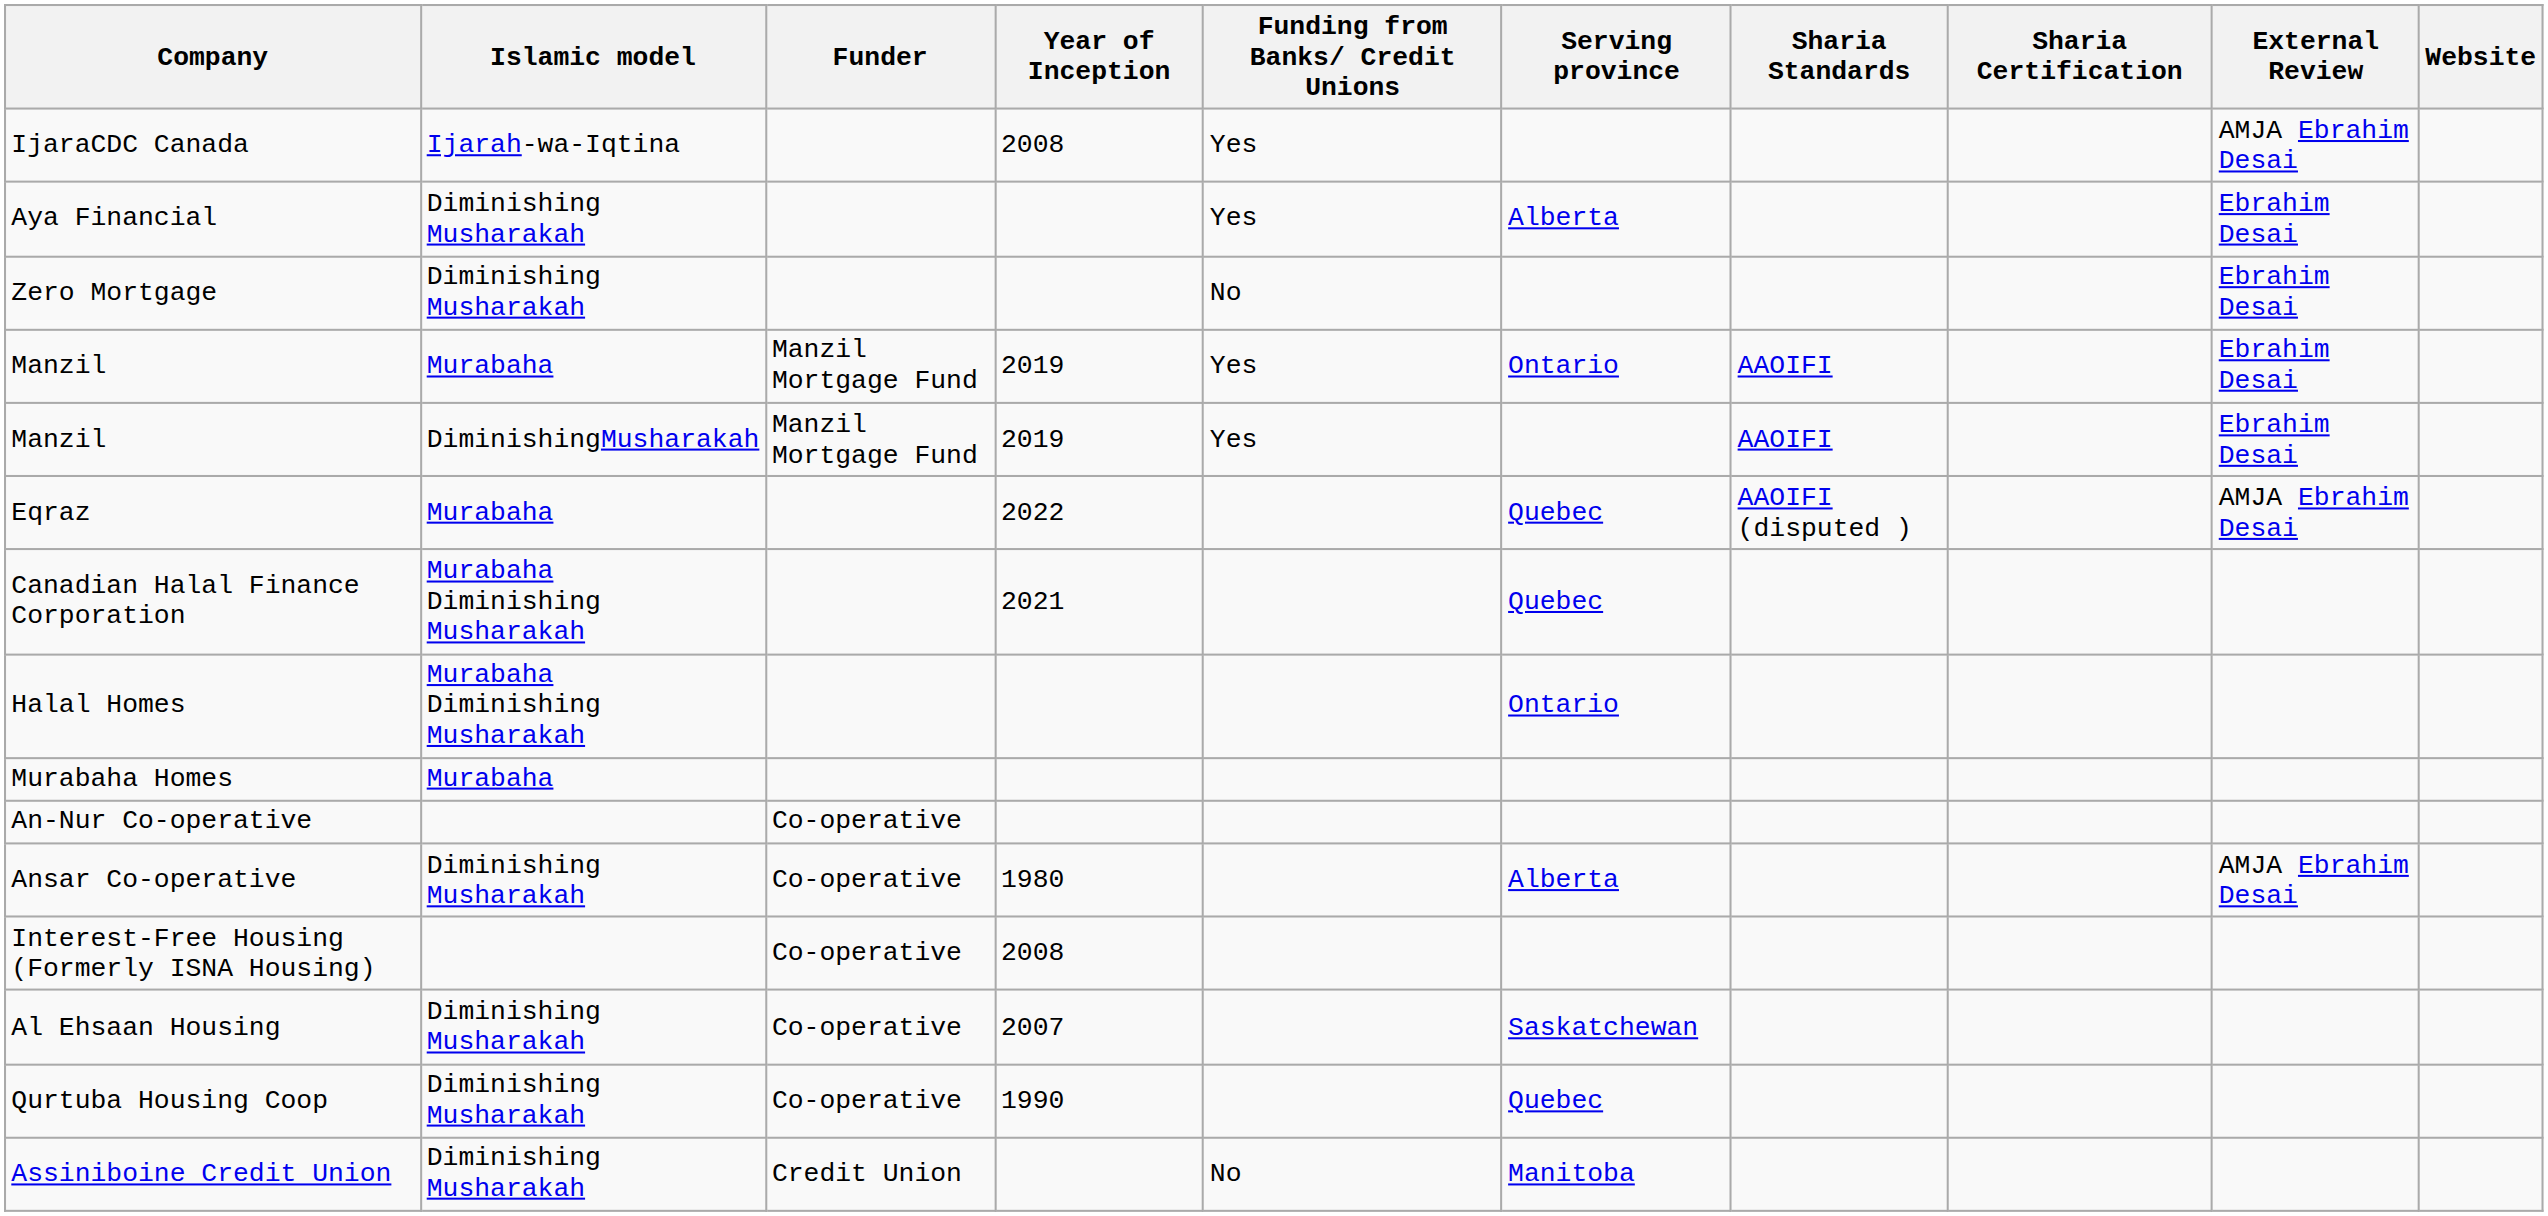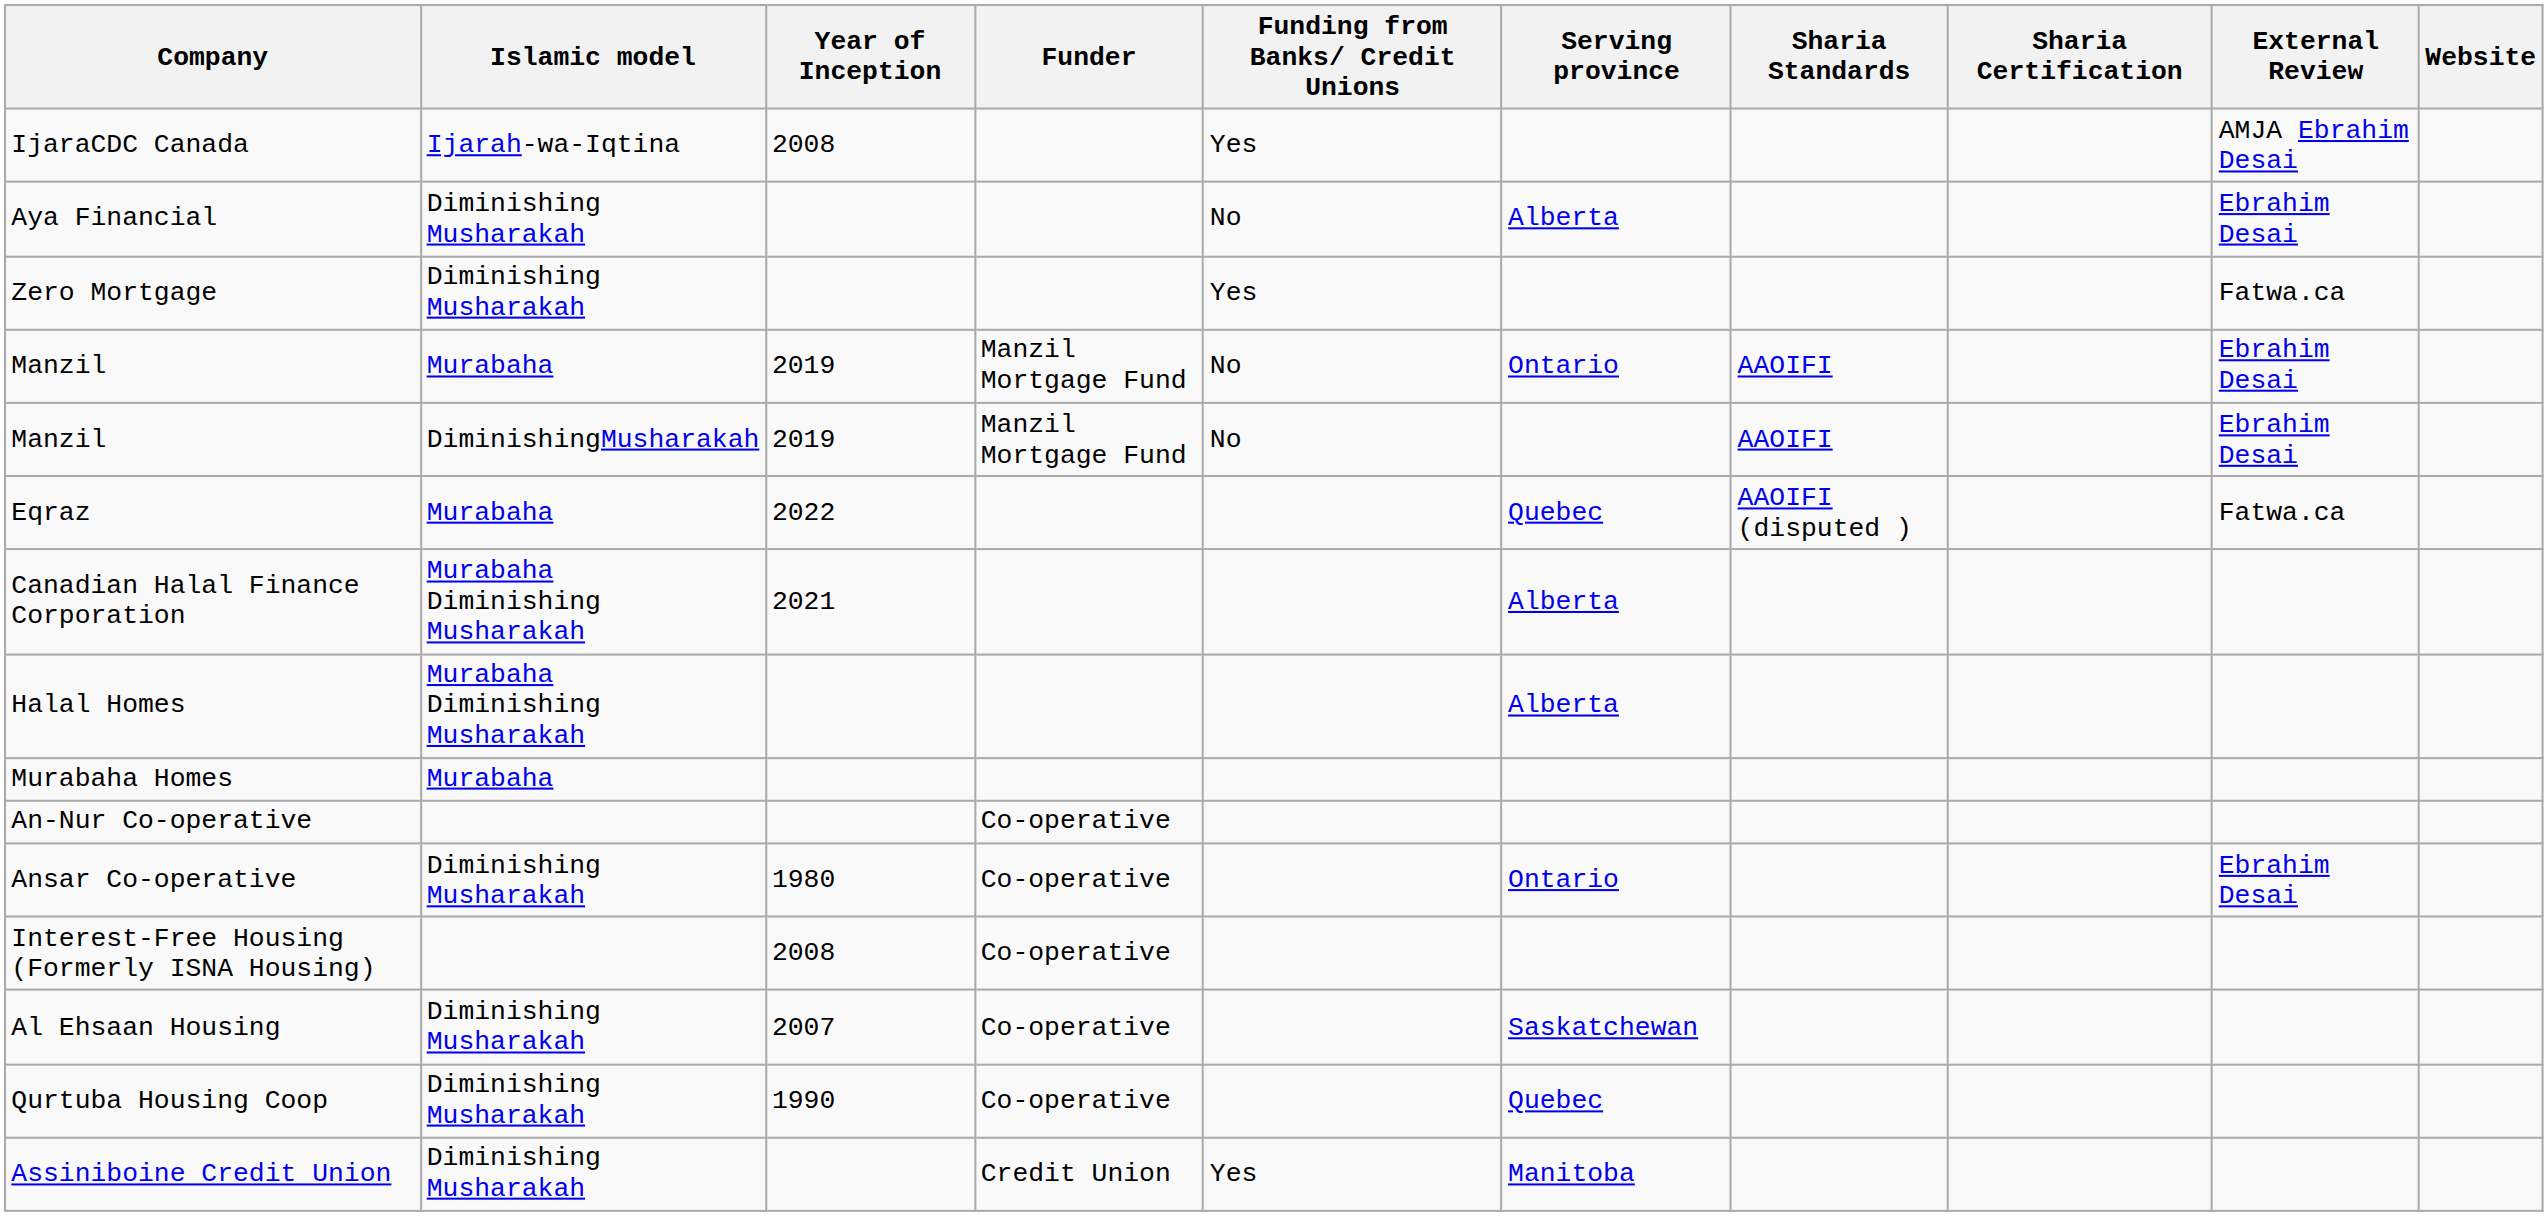columns swapped: Year of Inception <-> Funder
Aya Financial | Funding from Banks/ Credit Unions: Yes -> No
Zero Mortgage | Funding from Banks/ Credit Unions: No -> Yes
Zero Mortgage | External Review: Ebrahim Desai -> Fatwa.ca
Manzil / Murabaha | Funding from Banks/ Credit Unions: Yes -> No
Manzil / DiminishingMusharakah | Funding from Banks/ Credit Unions: Yes -> No
Eqraz | External Review: AMJA Ebrahim Desai -> Fatwa.ca
Canadian Halal Finance Corporation | Serving province: Quebec -> Alberta
Halal Homes | Serving province: Ontario -> Alberta
Ansar Co-operative | Serving province: Alberta -> Ontario
Ansar Co-operative | External Review: AMJA Ebrahim Desai -> Ebrahim Desai
Assiniboine Credit Union | Funding from Banks/ Credit Unions: No -> Yes
